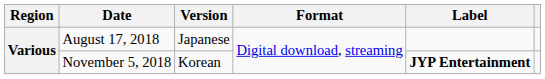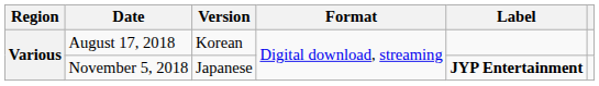August 17, 2018 | Version: Japanese -> Korean
November 5, 2018 | Version: Korean -> Japanese
